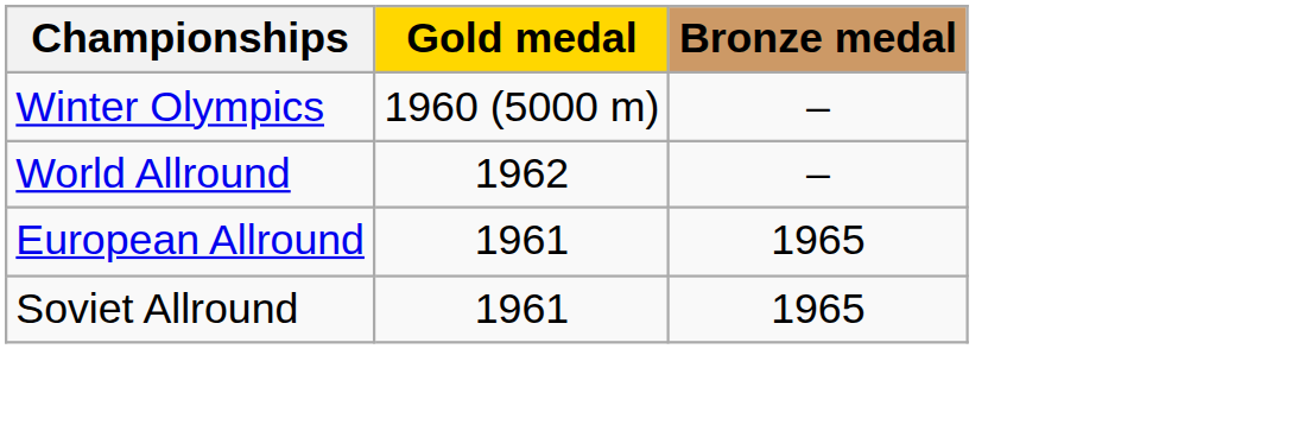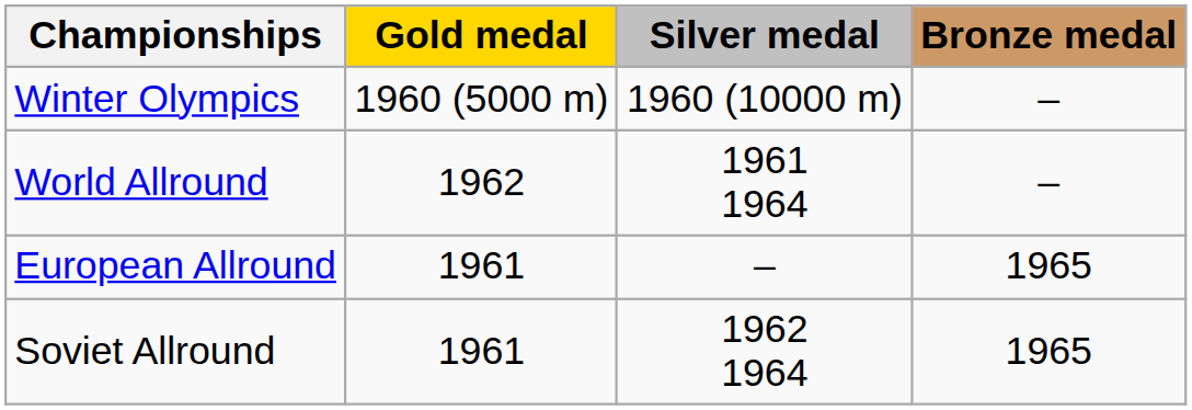+ column: Silver medal | 1960 (10000 m) | 1961 1964 | – | 1962 1964
